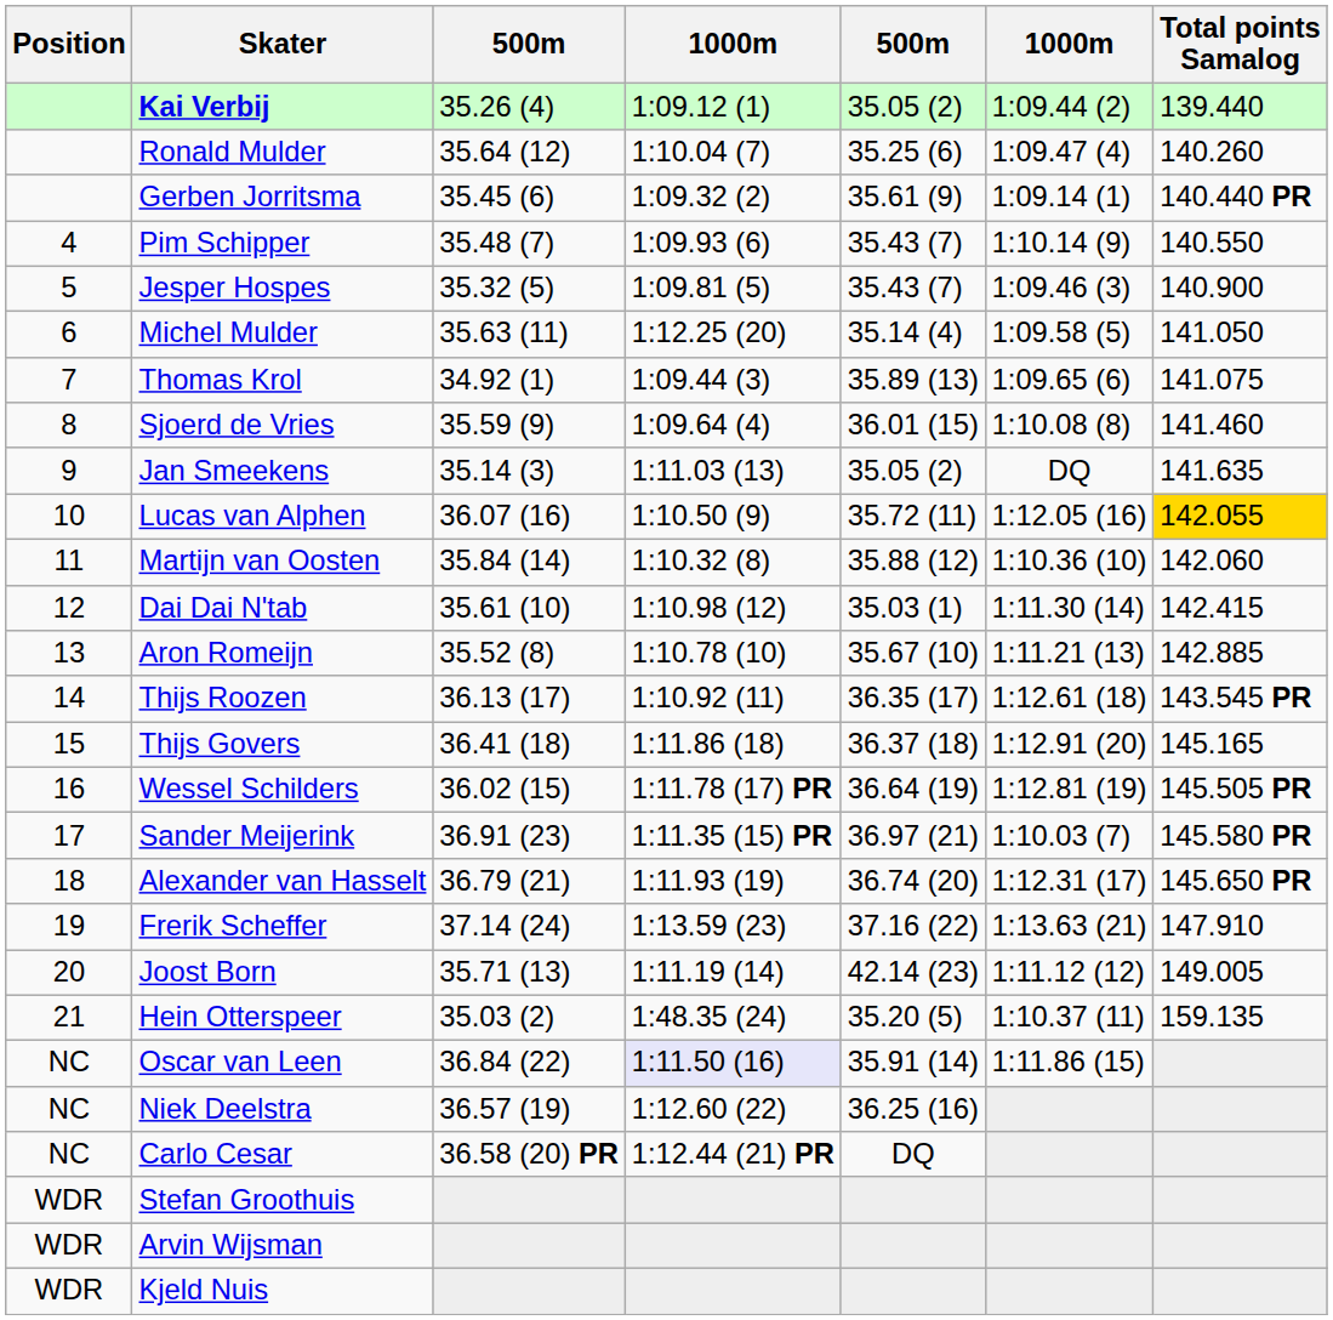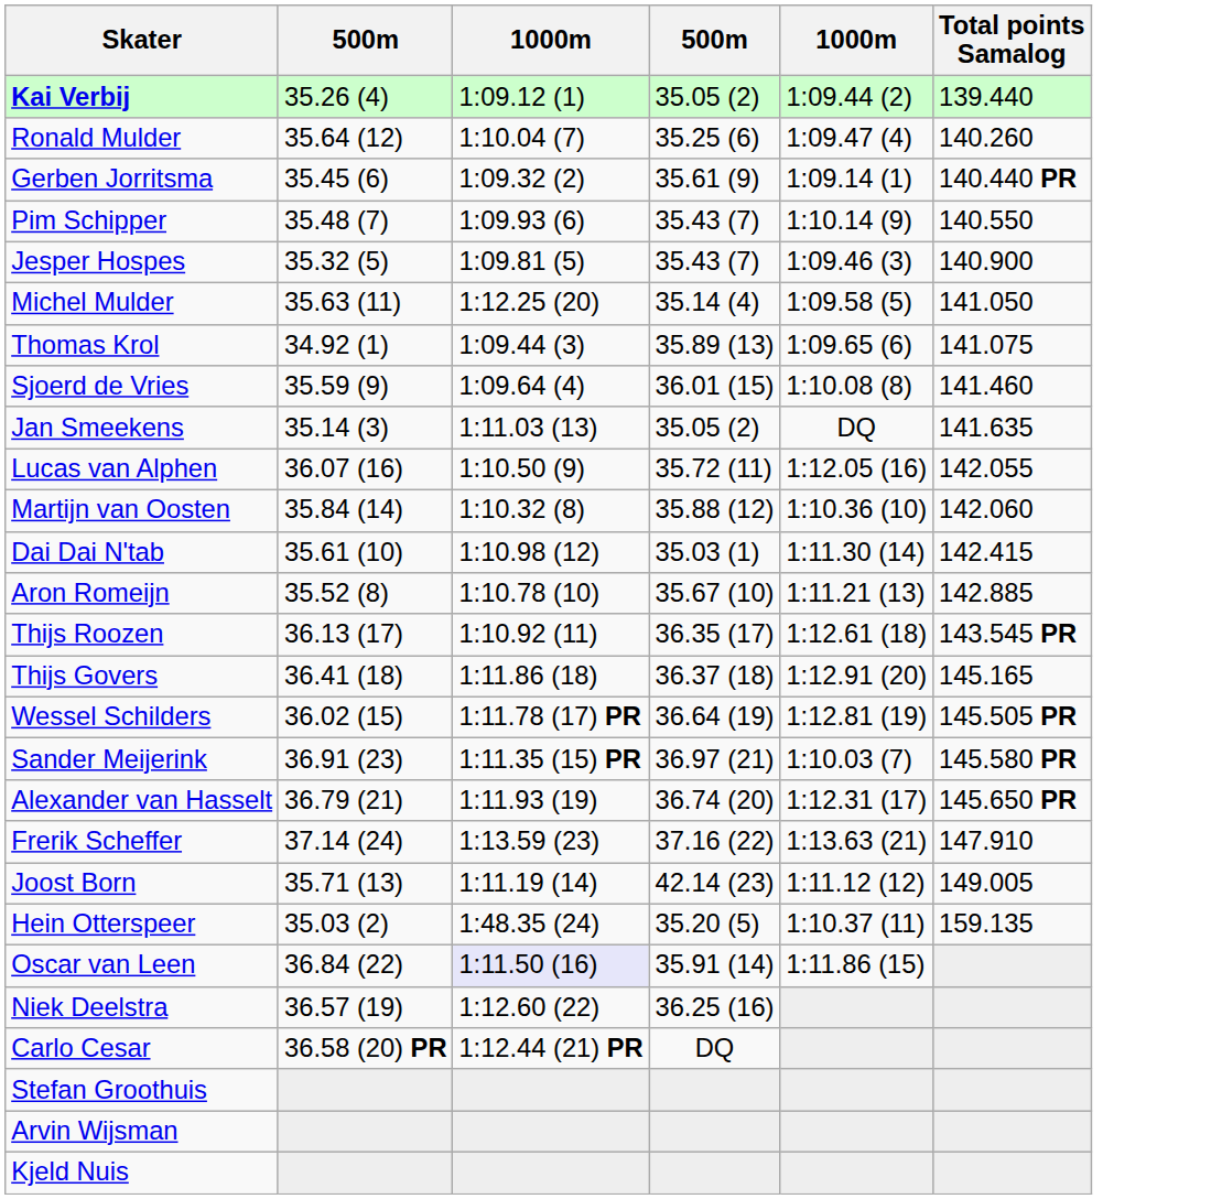- column: Position | 4 | 5 | 6 | 7 | 8 | 9 | 10 | 11 | 12 | 13 | 14 | 15 | 16 | 17 | 18 | 19 | 20 | 21 | NC | NC | NC | WDR | WDR | WDR
Lucas van Alphen | Total points Samalog: gold background -> no background
